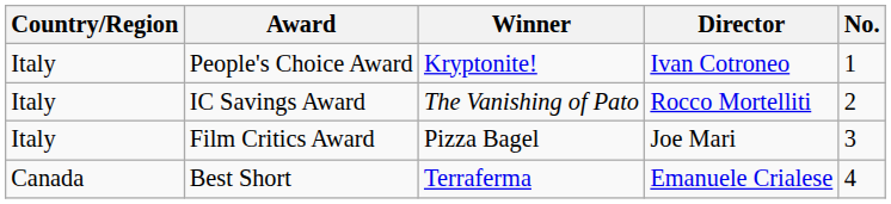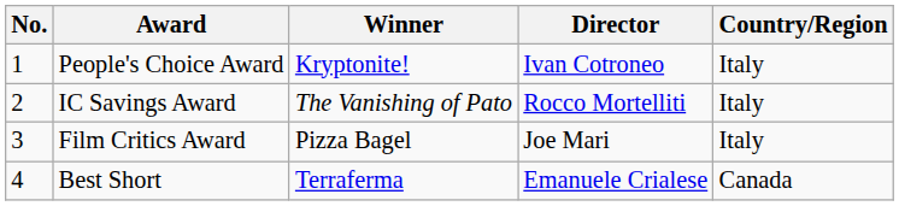columns swapped: No. <-> Country/Region
